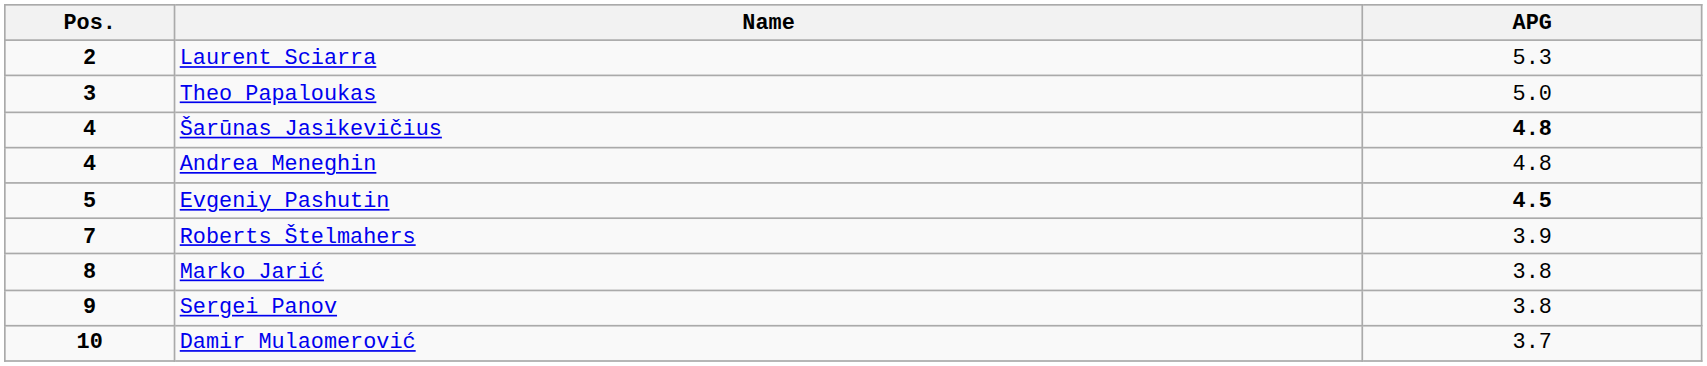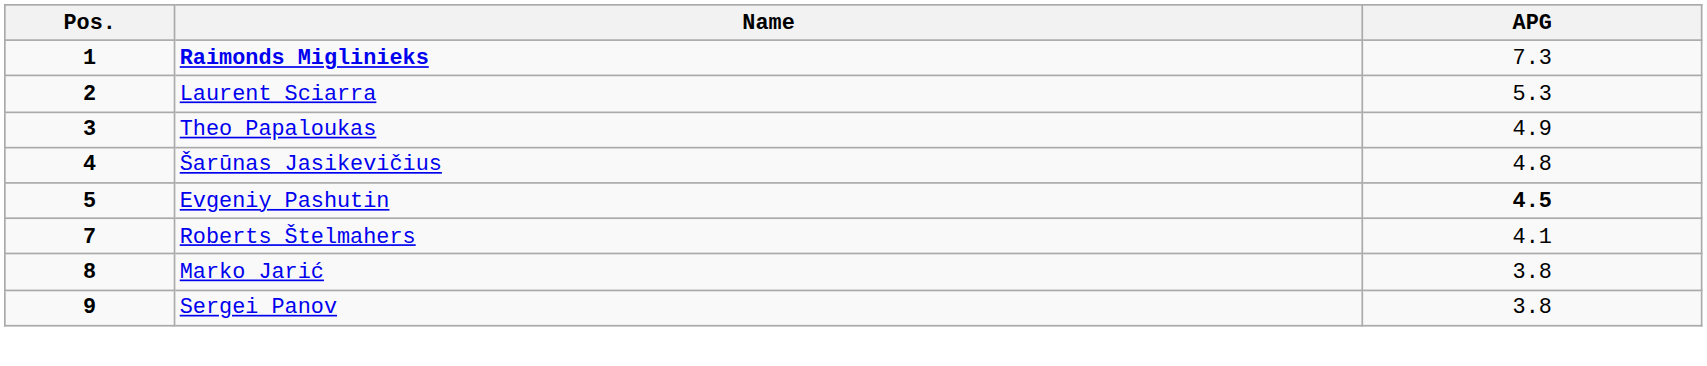+ row: 1 | Raimonds Miglinieks | 7.3
Theo Papaloukas | APG: 5.0 -> 4.9
Šarūnas Jasikevičius | APG: bold -> normal
- row: 4 | Andrea Meneghin | 4.8
Roberts Štelmahers | APG: 3.9 -> 4.1
- row: 10 | Damir Mulaomerović | 3.7
